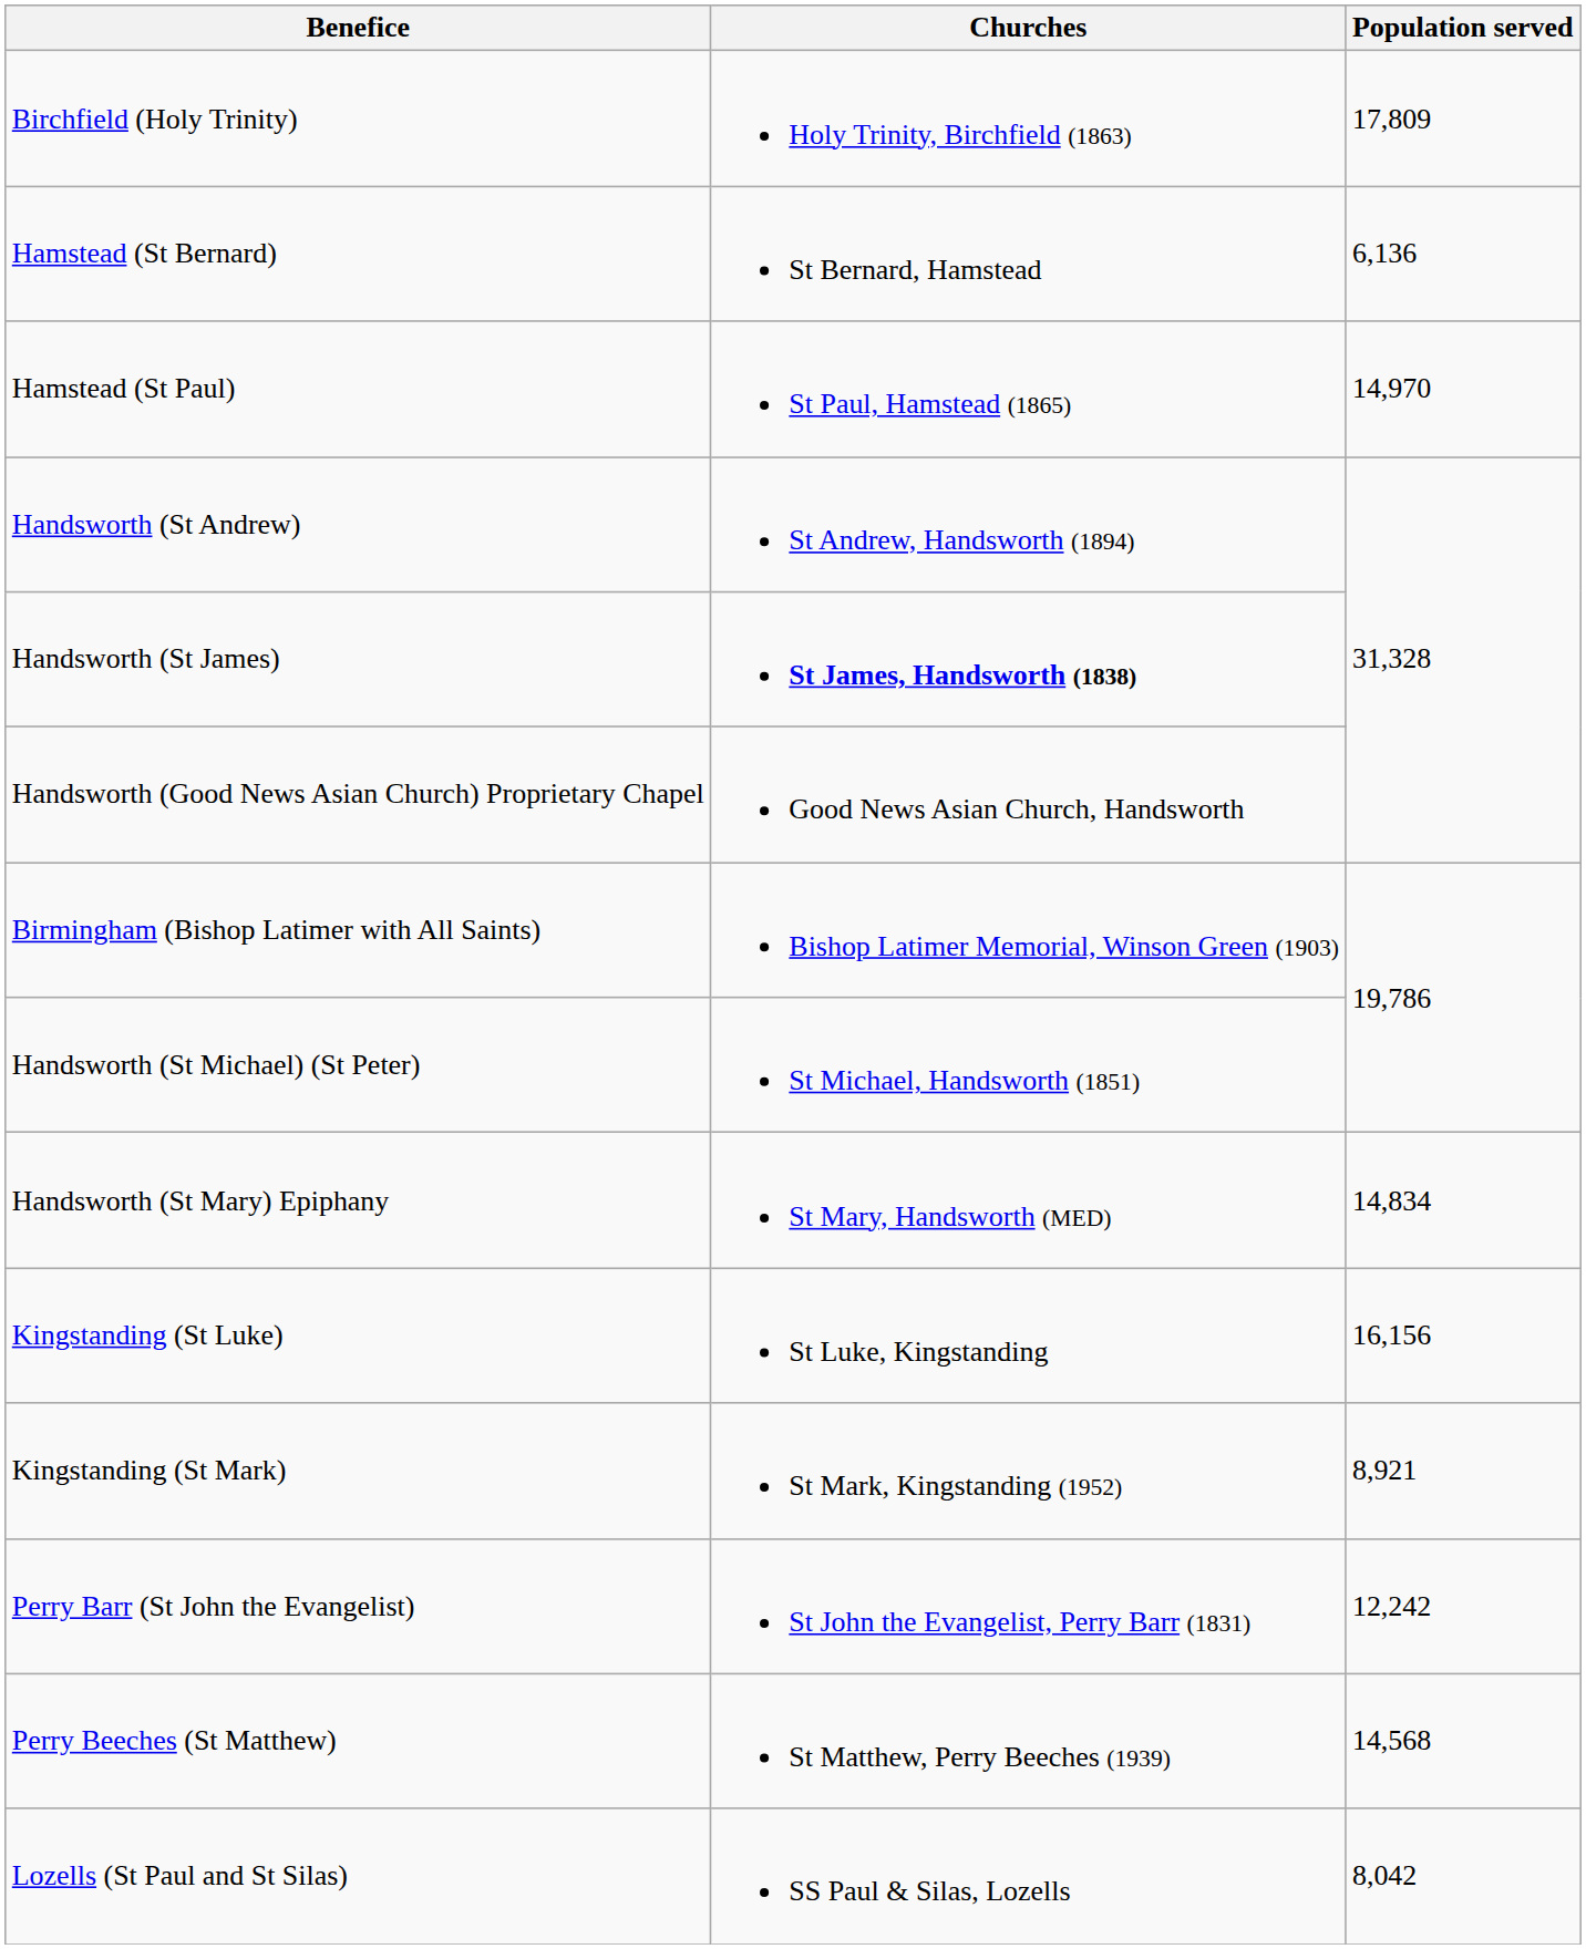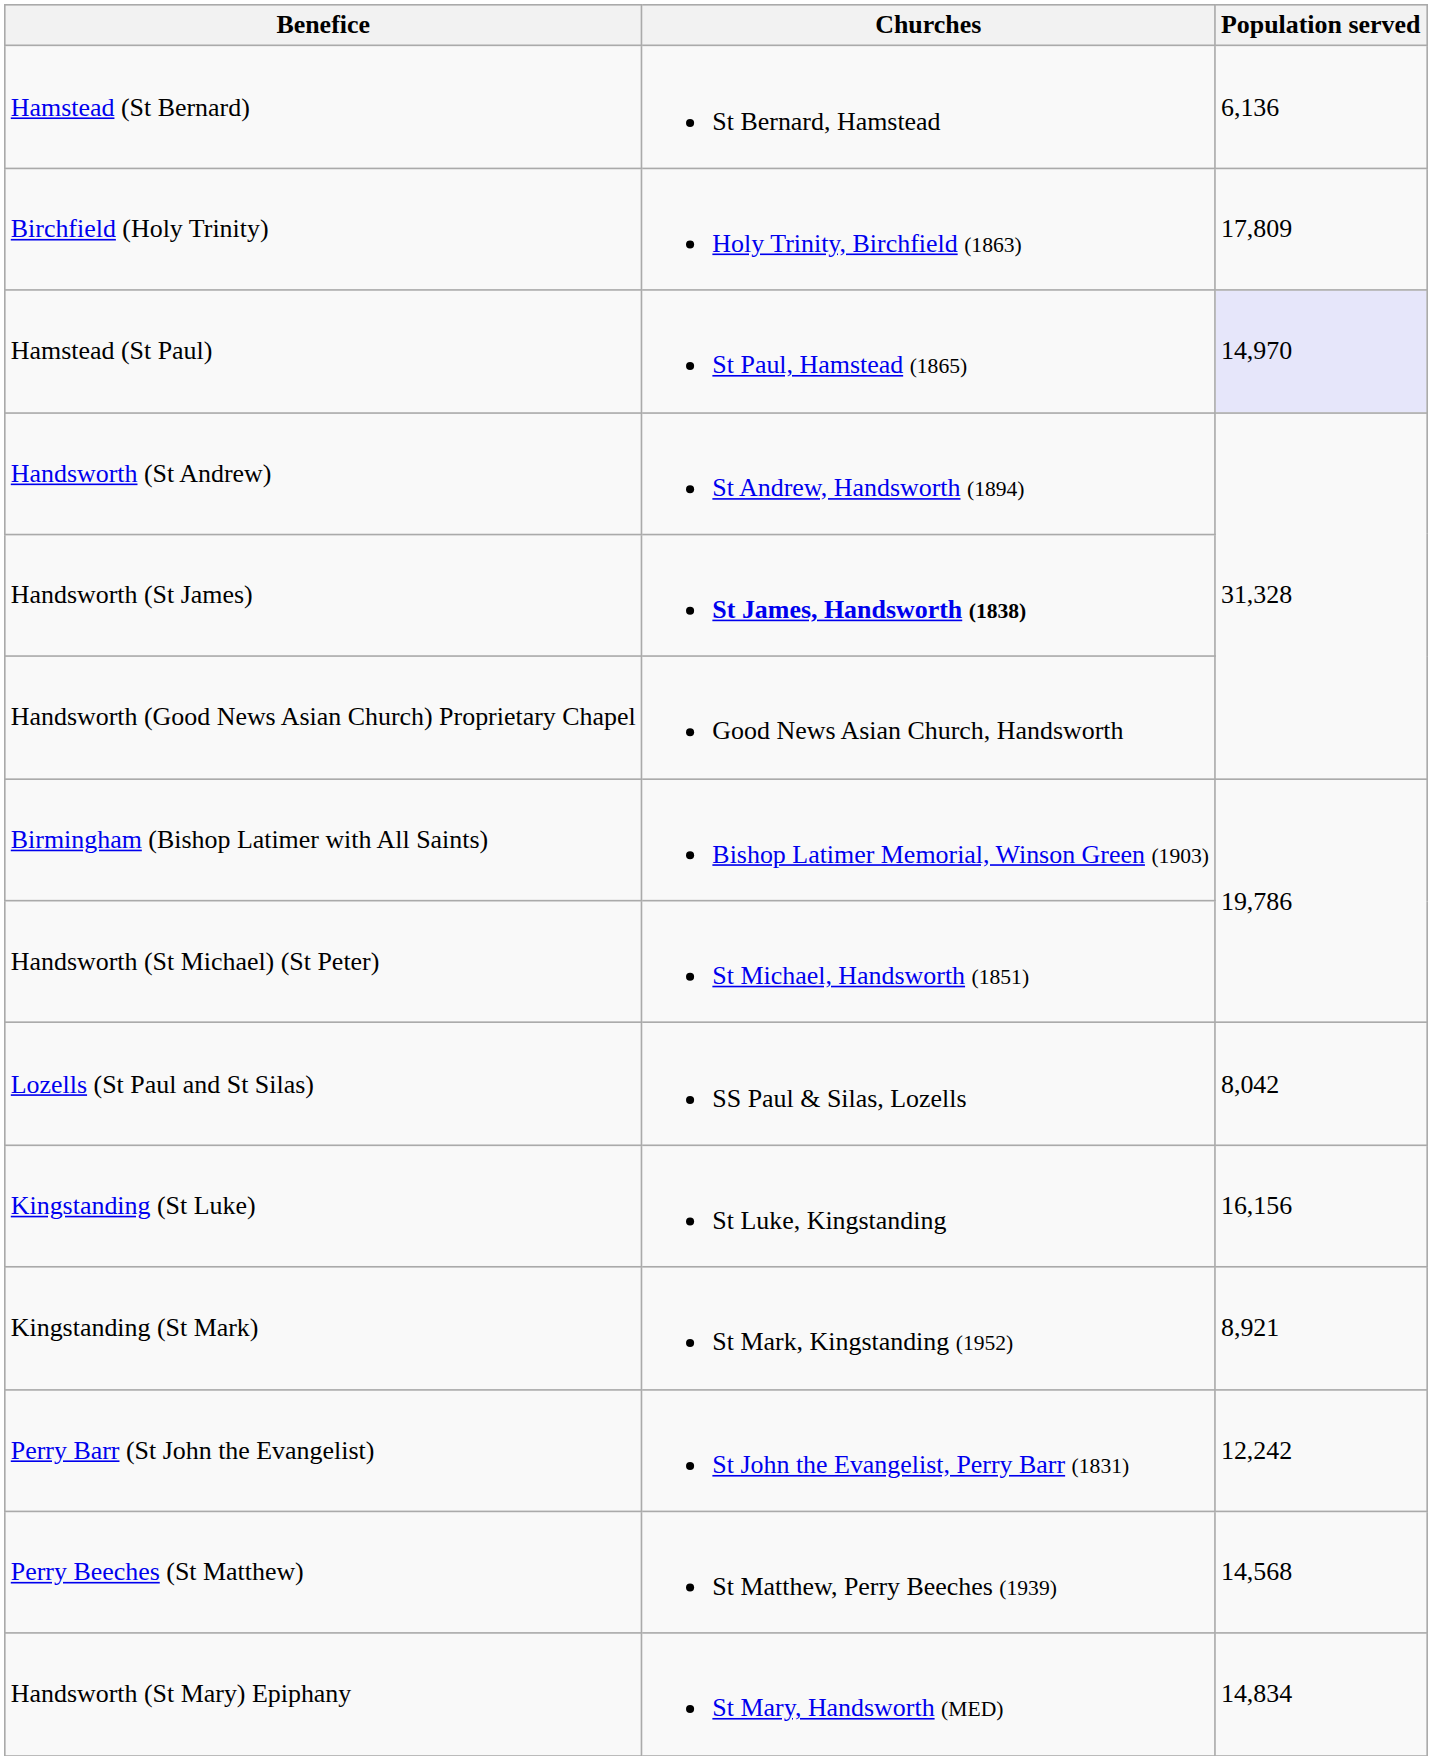rows swapped: Birchfield (Holy Trinity) <-> Hamstead (St Bernard)
Hamstead (St Paul) | Population served: no background -> lavender background
rows swapped: Handsworth (St Mary) Epiphany <-> Lozells (St Paul and St Silas)
